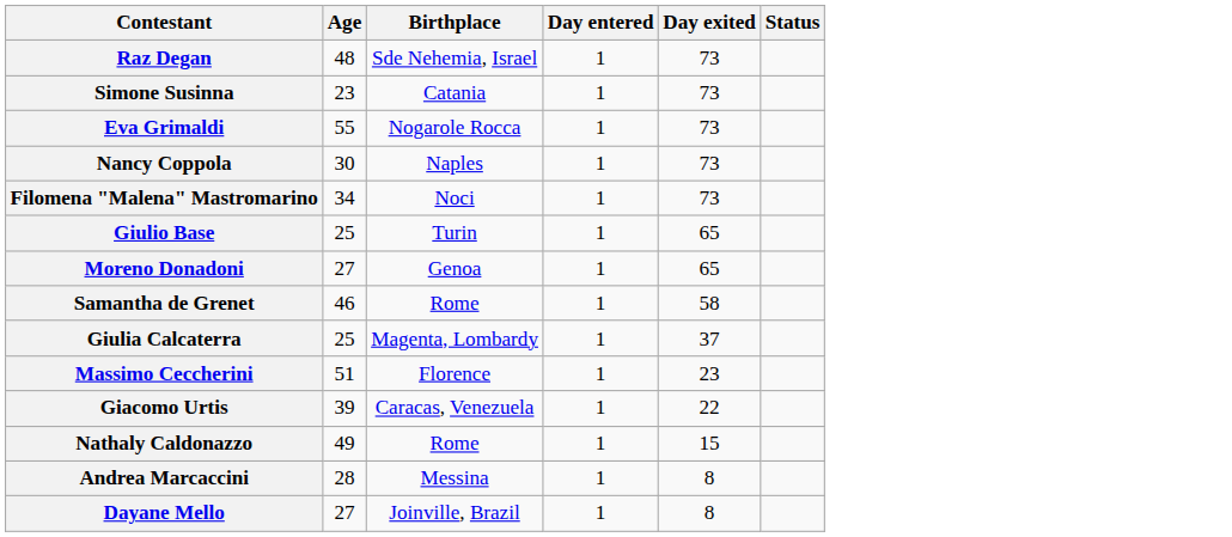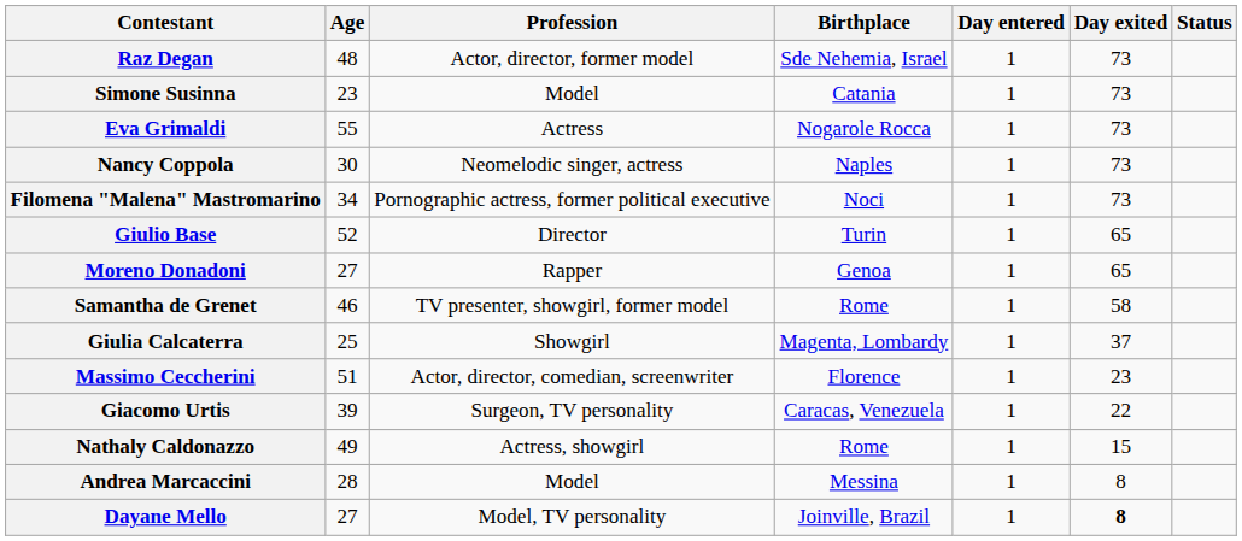+ column: Profession | Actor, director, former model | Model | Actress | Neomelodic singer, actress | Pornographic actress, former political executive | Director | Rapper | TV presenter, showgirl, former model | Showgirl | Actor, director, comedian, screenwriter | Surgeon, TV personality | Actress, showgirl | Model | Model, TV personality
Giulio Base | Age: 25 -> 52
Dayane Mello | Day exited: normal -> bold
